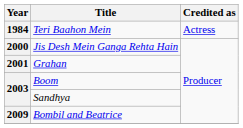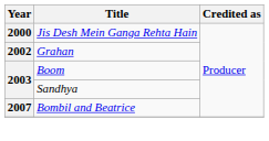- row: 1984 | Teri Baahon Mein | Actress
Grahan | Year: 2001 -> 2002
Bombil and Beatrice | Year: 2009 -> 2007
